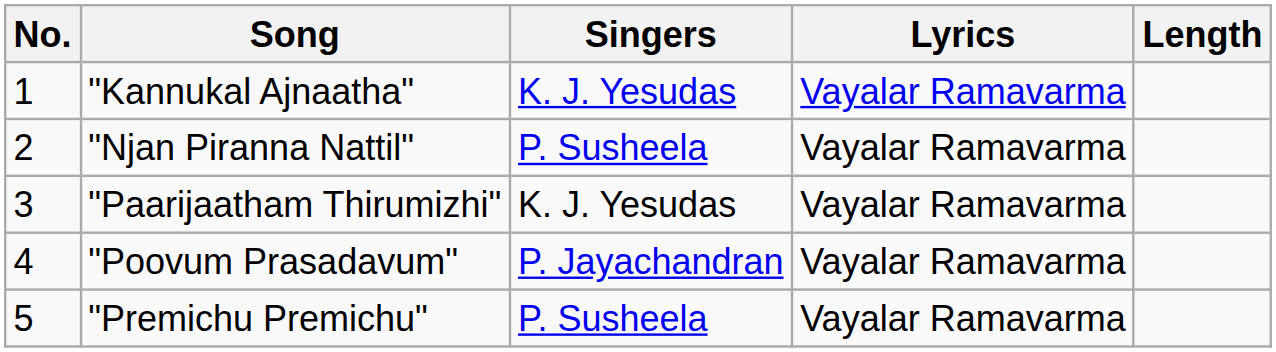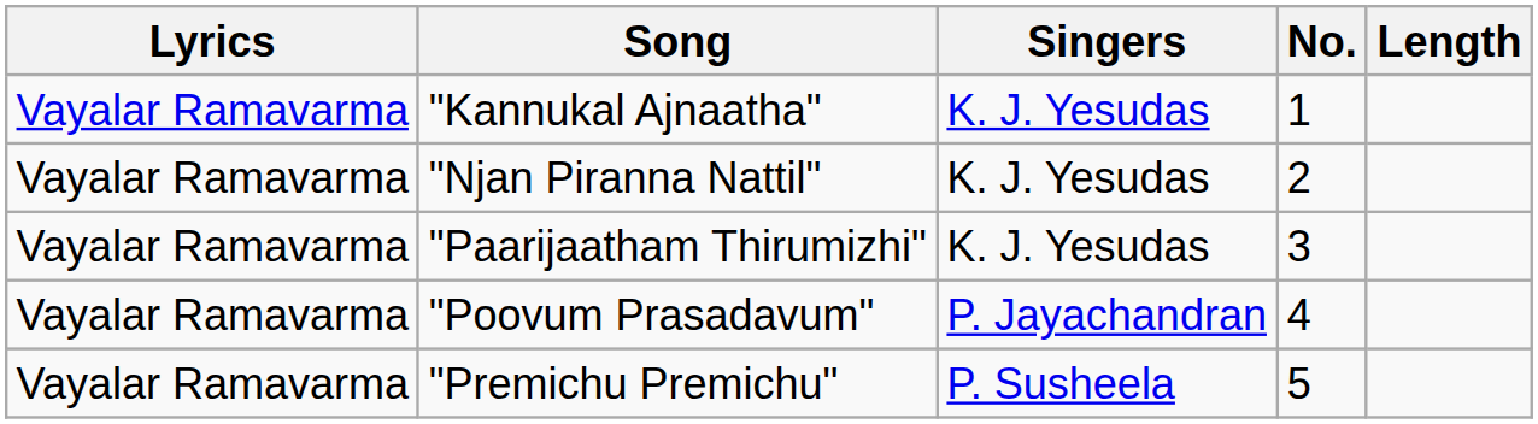columns swapped: No. <-> Lyrics
"Njan Piranna Nattil" | Singers: P. Susheela -> K. J. Yesudas
